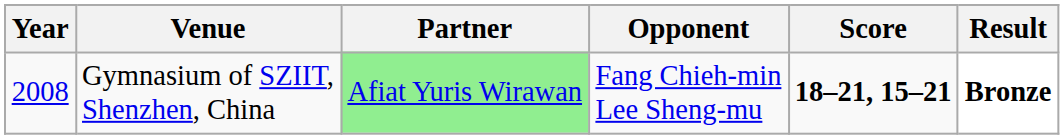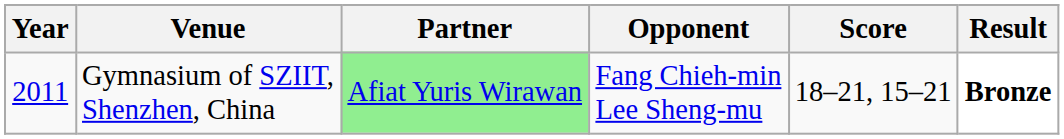Gymnasium of SZIIT, Shenzhen, China | Year: 2008 -> 2011
Gymnasium of SZIIT, Shenzhen, China | Score: bold -> normal
